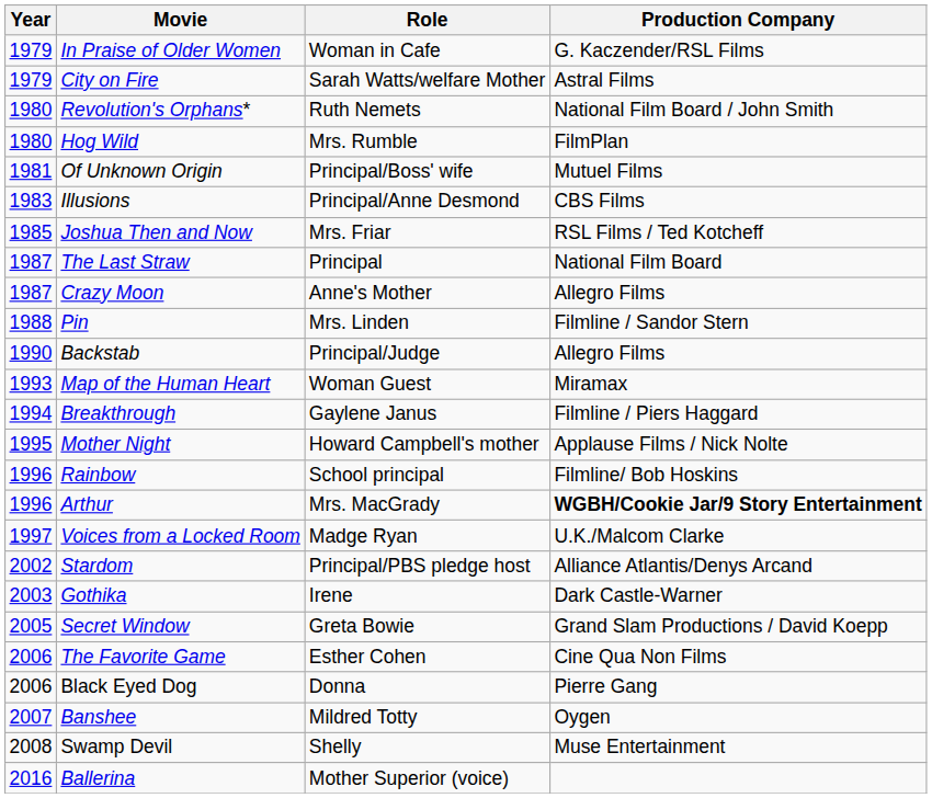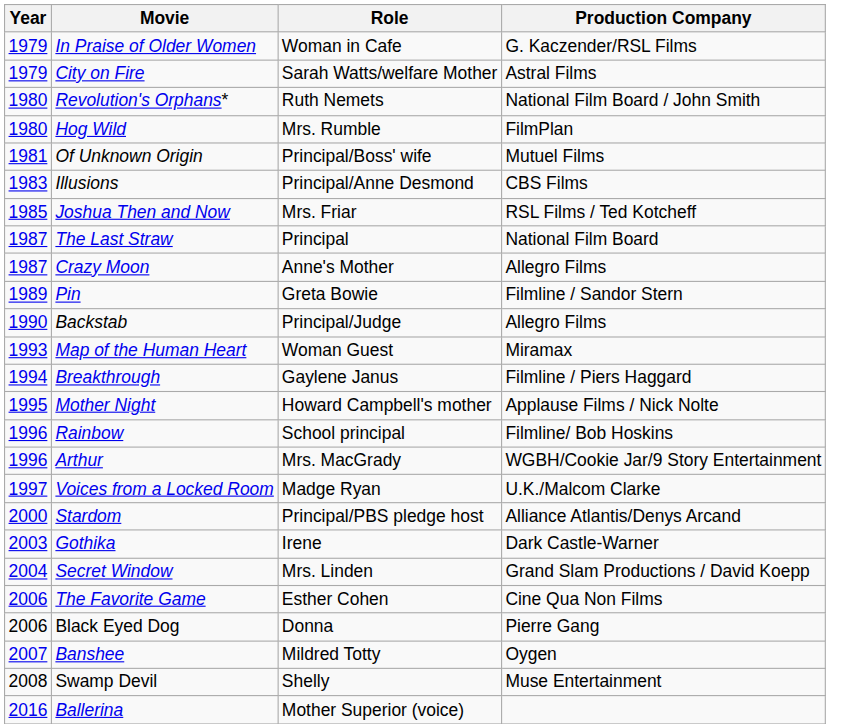Pin | Year: 1988 -> 1989
Pin | Role: Mrs. Linden -> Greta Bowie
Arthur | Production Company: bold -> normal
Stardom | Year: 2002 -> 2000
Secret Window | Year: 2005 -> 2004
Secret Window | Role: Greta Bowie -> Mrs. Linden
